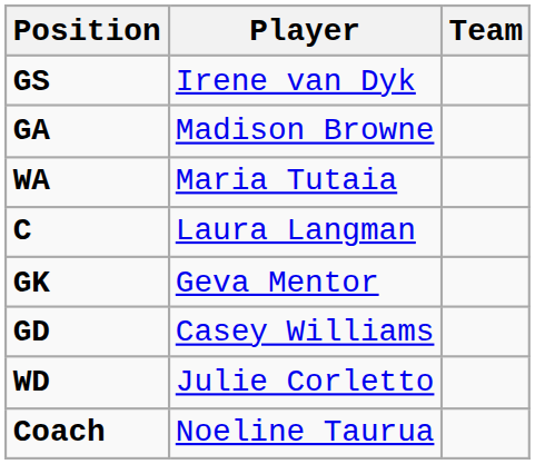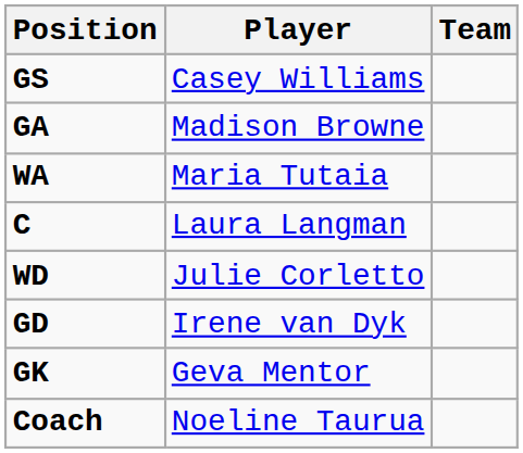GS | Player: Irene van Dyk -> Casey Williams
rows swapped: WD <-> GK
GD | Player: Casey Williams -> Irene van Dyk
